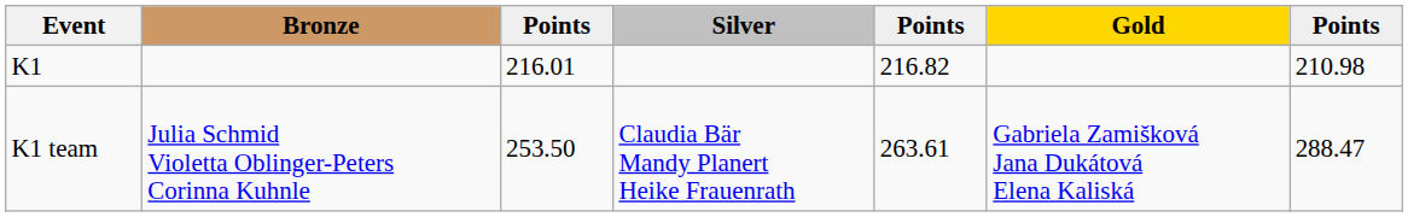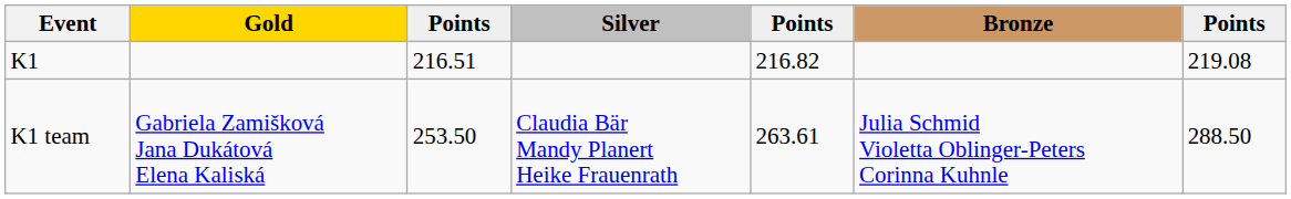columns swapped: Gold <-> Bronze
K1 | column 3: 216.01 -> 216.51
K1 | column 7: 210.98 -> 219.08
K1 team | column 7: 288.47 -> 288.50
